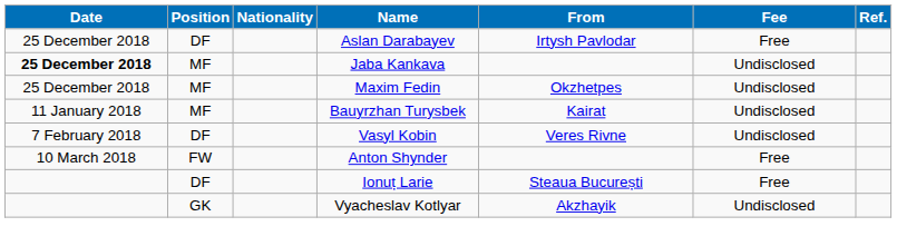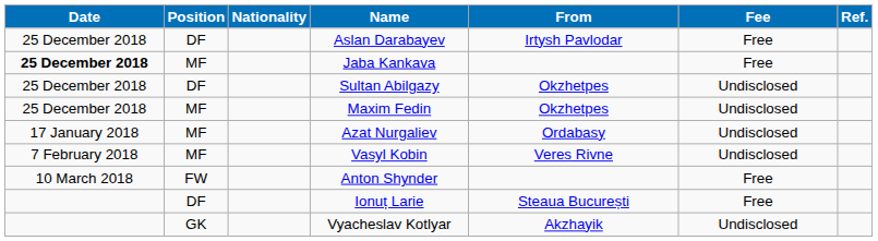Jaba Kankava | Fee: Undisclosed -> Free
+ row: 25 December 2018 | DF | Sultan Abilgazy | Okzhetpes | Undisclosed
- row: 11 January 2018 | MF | Bauyrzhan Turysbek | Kairat | Undisclosed
+ row: 17 January 2018 | MF | Azat Nurgaliev | Ordabasy | Undisclosed
Vasyl Kobin | Position: DF -> MF
